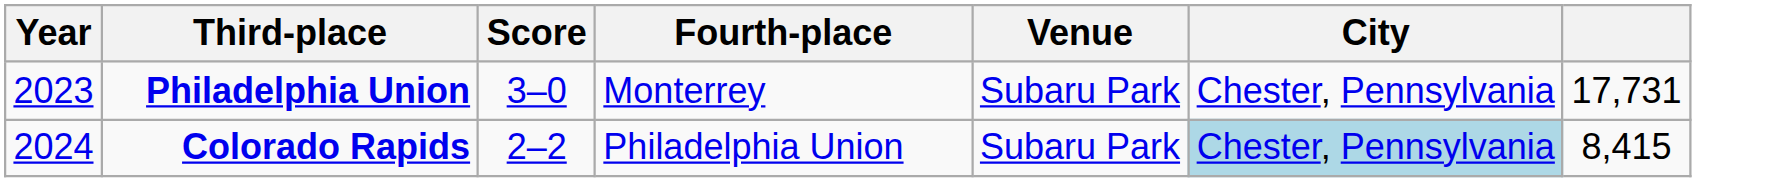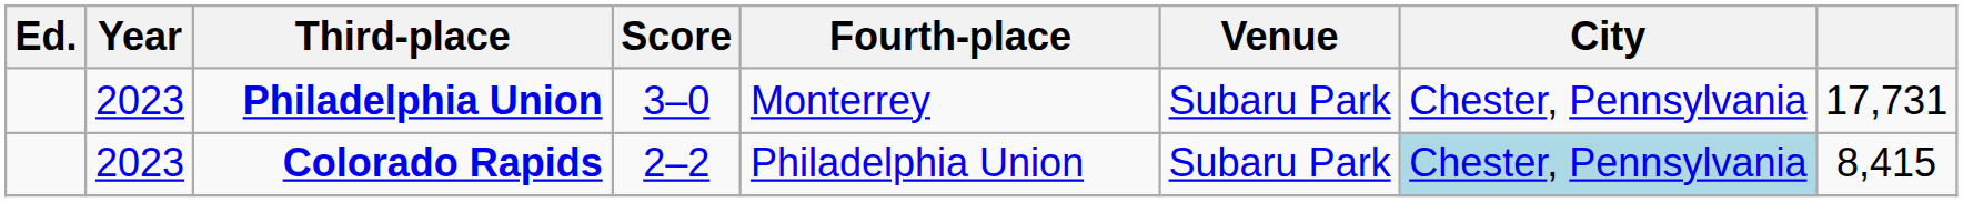+ column: Ed.
Colorado Rapids | Year: 2024 -> 2023
